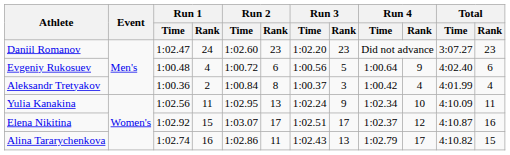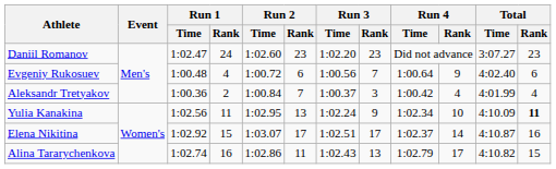Evgeniy Rukosuev | Run 3 / Rank: 5 -> 7
Aleksandr Tretyakov | Run 2 / Rank: 8 -> 7
Yulia Kanakina | Total / Rank: normal -> bold
Elena Nikitina | Run 4 / Rank: 12 -> 14
